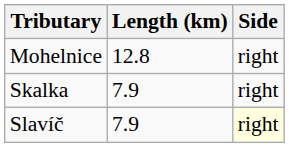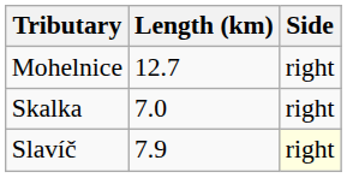Mohelnice | Length (km): 12.8 -> 12.7
Skalka | Length (km): 7.9 -> 7.0
